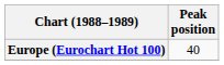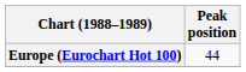Europe (Eurochart Hot 100) | Peak position: 40 -> 44
